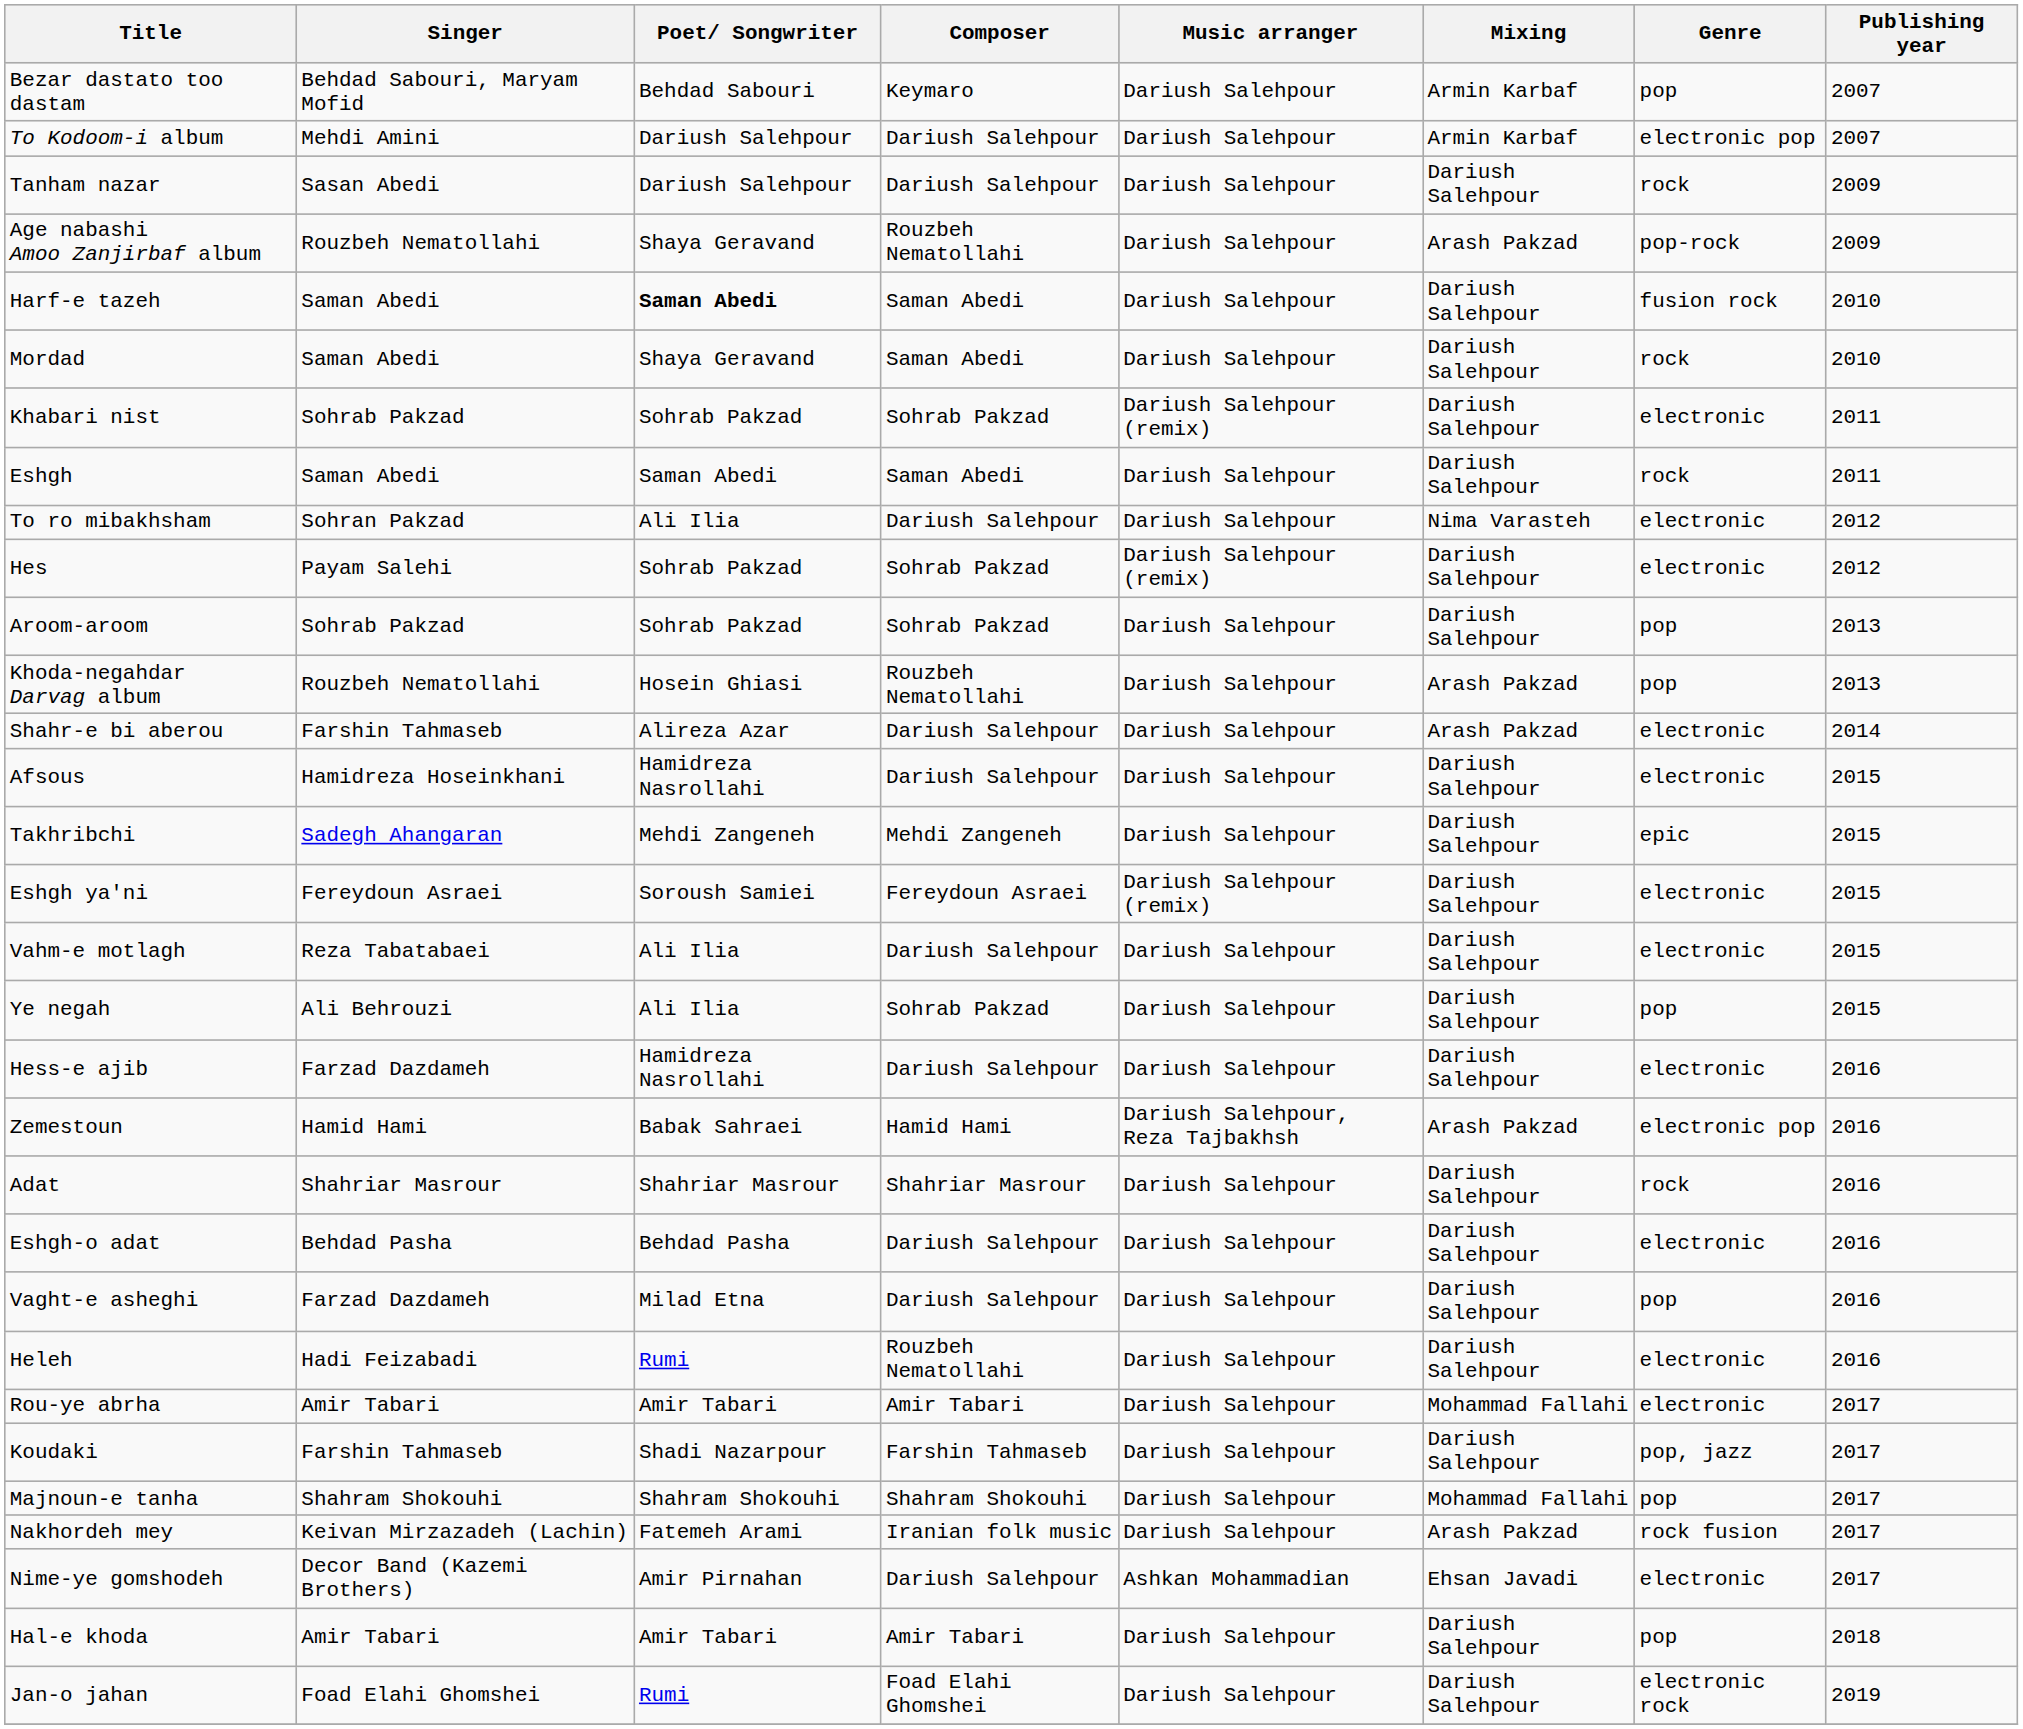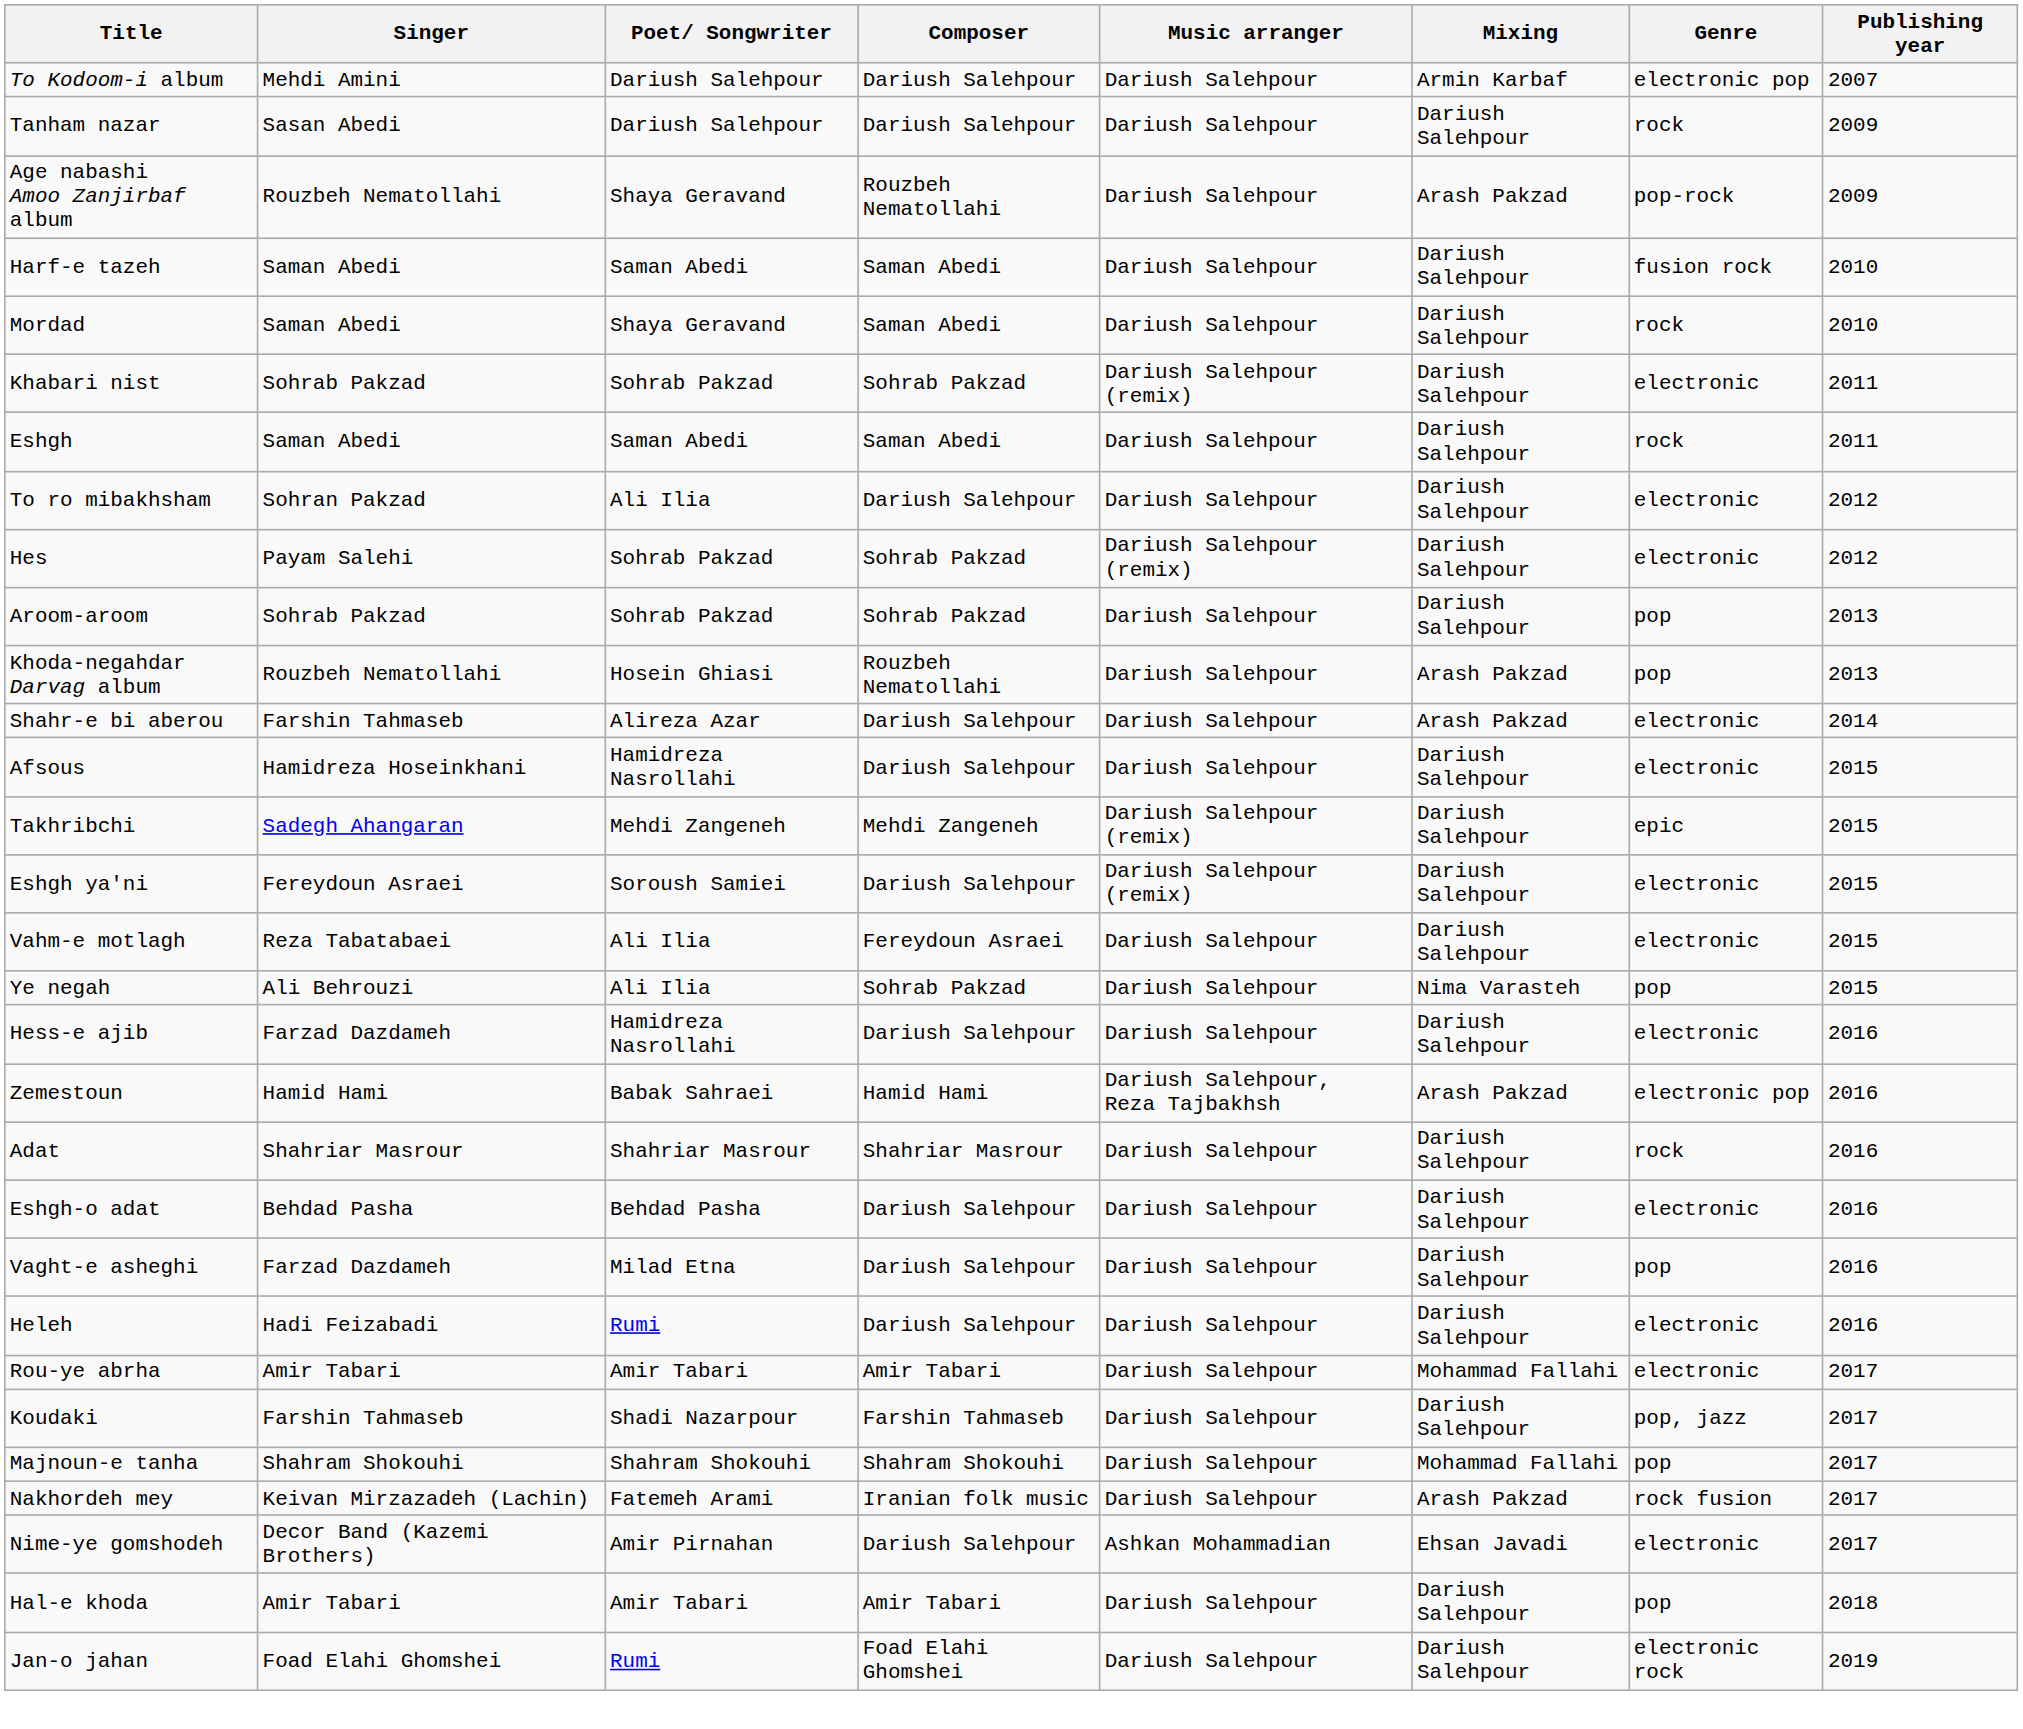- row: Bezar dastato too dastam | Behdad Sabouri, Maryam Mofid | Behdad Sabouri | Keymaro | Dariush Salehpour | Armin Karbaf | pop | 2007
Harf-e tazeh | Poet/ Songwriter: bold -> normal
To ro mibakhsham | Mixing: Nima Varasteh -> Dariush Salehpour
Takhribchi | Music arranger: Dariush Salehpour -> Dariush Salehpour (remix)
Eshgh ya'ni | Composer: Fereydoun Asraei -> Dariush Salehpour
Vahm-e motlagh | Composer: Dariush Salehpour -> Fereydoun Asraei
Ye negah | Mixing: Dariush Salehpour -> Nima Varasteh
Heleh | Composer: Rouzbeh Nematollahi -> Dariush Salehpour
